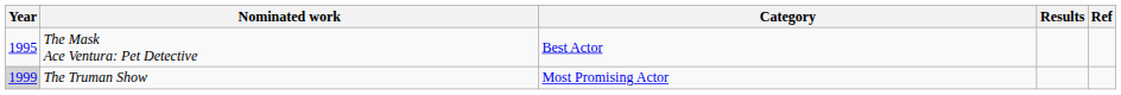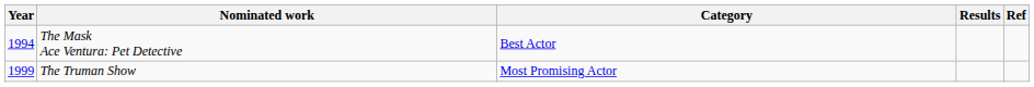The Mask Ace Ventura: Pet Detective | Year: 1995 -> 1994
The Truman Show | Year: lightgrey background -> no background
